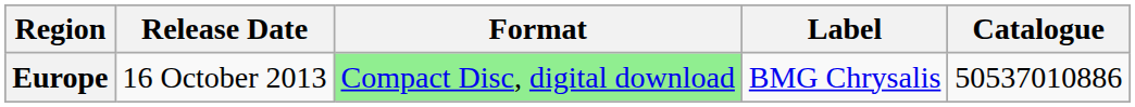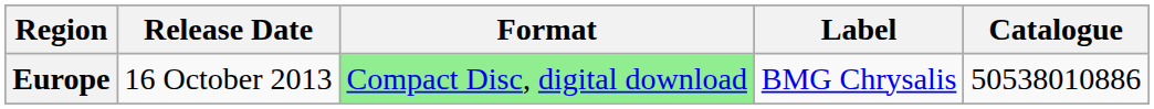Europe | Catalogue: 50537010886 -> 50538010886
